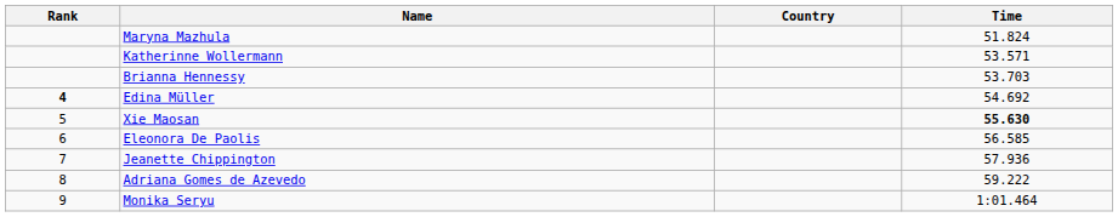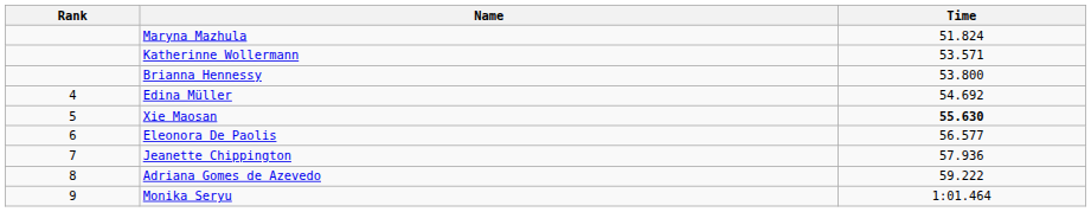- column: Country
Brianna Hennessy | Time: 53.703 -> 53.800
Edina Müller | Rank: bold -> normal
Eleonora De Paolis | Time: 56.585 -> 56.577
